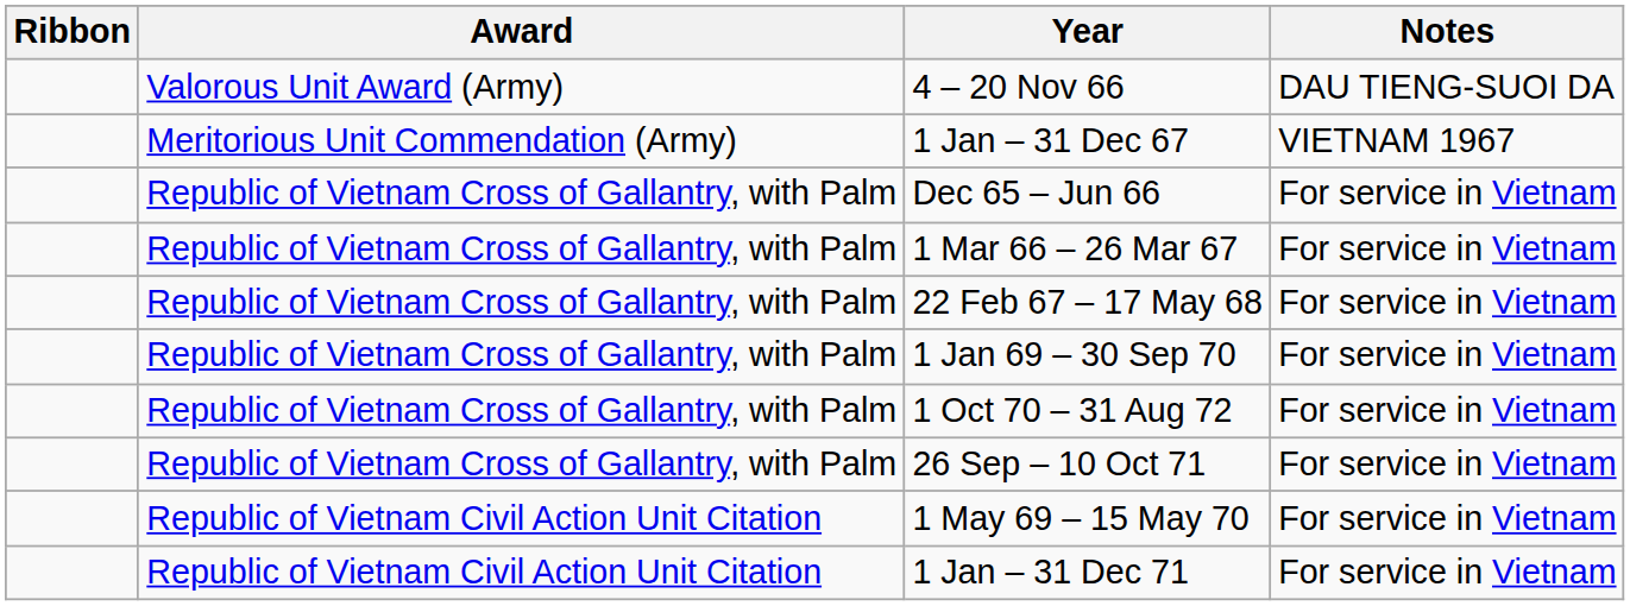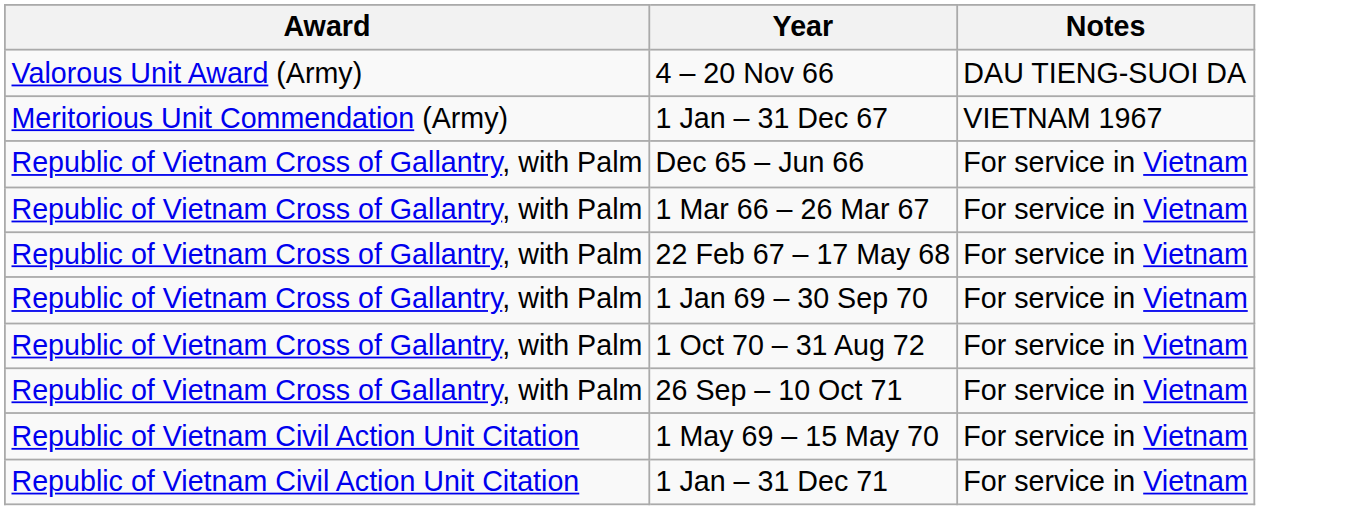- column: Ribbon
